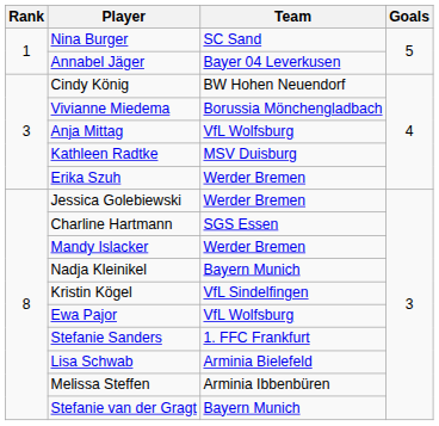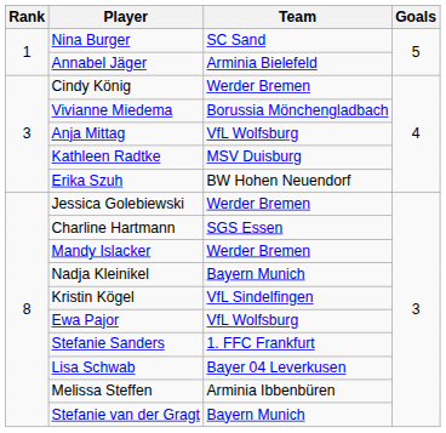Annabel Jäger | Team: Bayer 04 Leverkusen -> Arminia Bielefeld
Cindy König | Team: BW Hohen Neuendorf -> Werder Bremen
Erika Szuh | Team: Werder Bremen -> BW Hohen Neuendorf
Lisa Schwab | Team: Arminia Bielefeld -> Bayer 04 Leverkusen
